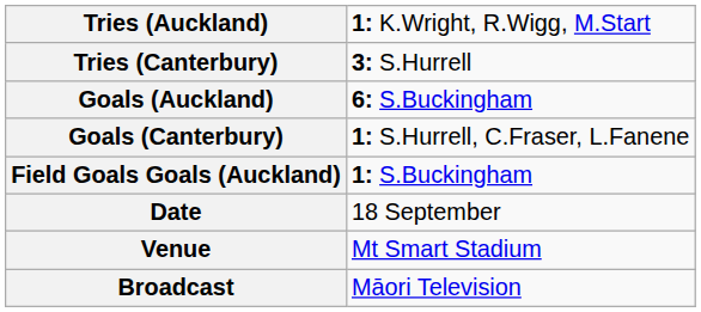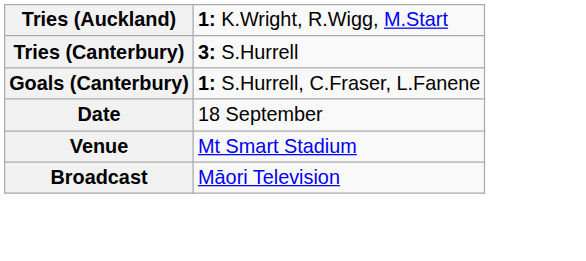- row: Goals (Auckland) | 6: S.Buckingham
- row: Field Goals Goals (Auckland) | 1: S.Buckingham
